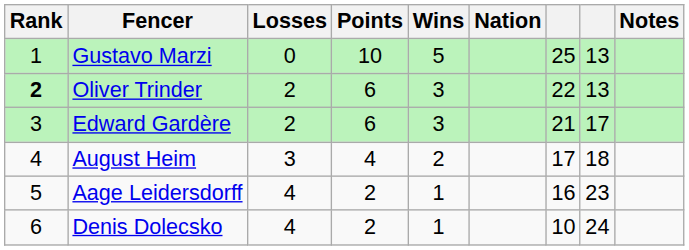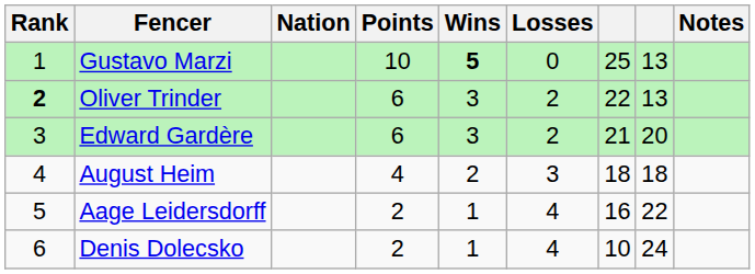columns swapped: Nation <-> Losses
Gustavo Marzi | Wins: normal -> bold
Edward Gardère | column 8: 17 -> 20
August Heim | column 7: 17 -> 18
Aage Leidersdorff | column 8: 23 -> 22
